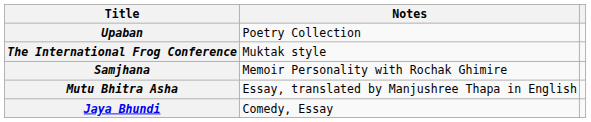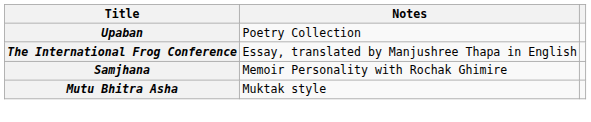The International Frog Conference | Notes: Muktak style -> Essay, translated by Manjushree Thapa in English
Mutu Bhitra Asha | Notes: Essay, translated by Manjushree Thapa in English -> Muktak style
- row: Jaya Bhundi | Comedy, Essay
